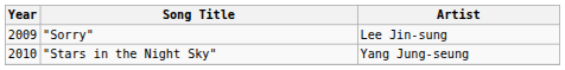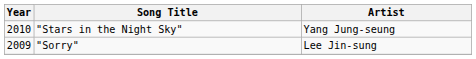rows swapped: "Sorry" <-> "Stars in the Night Sky"
